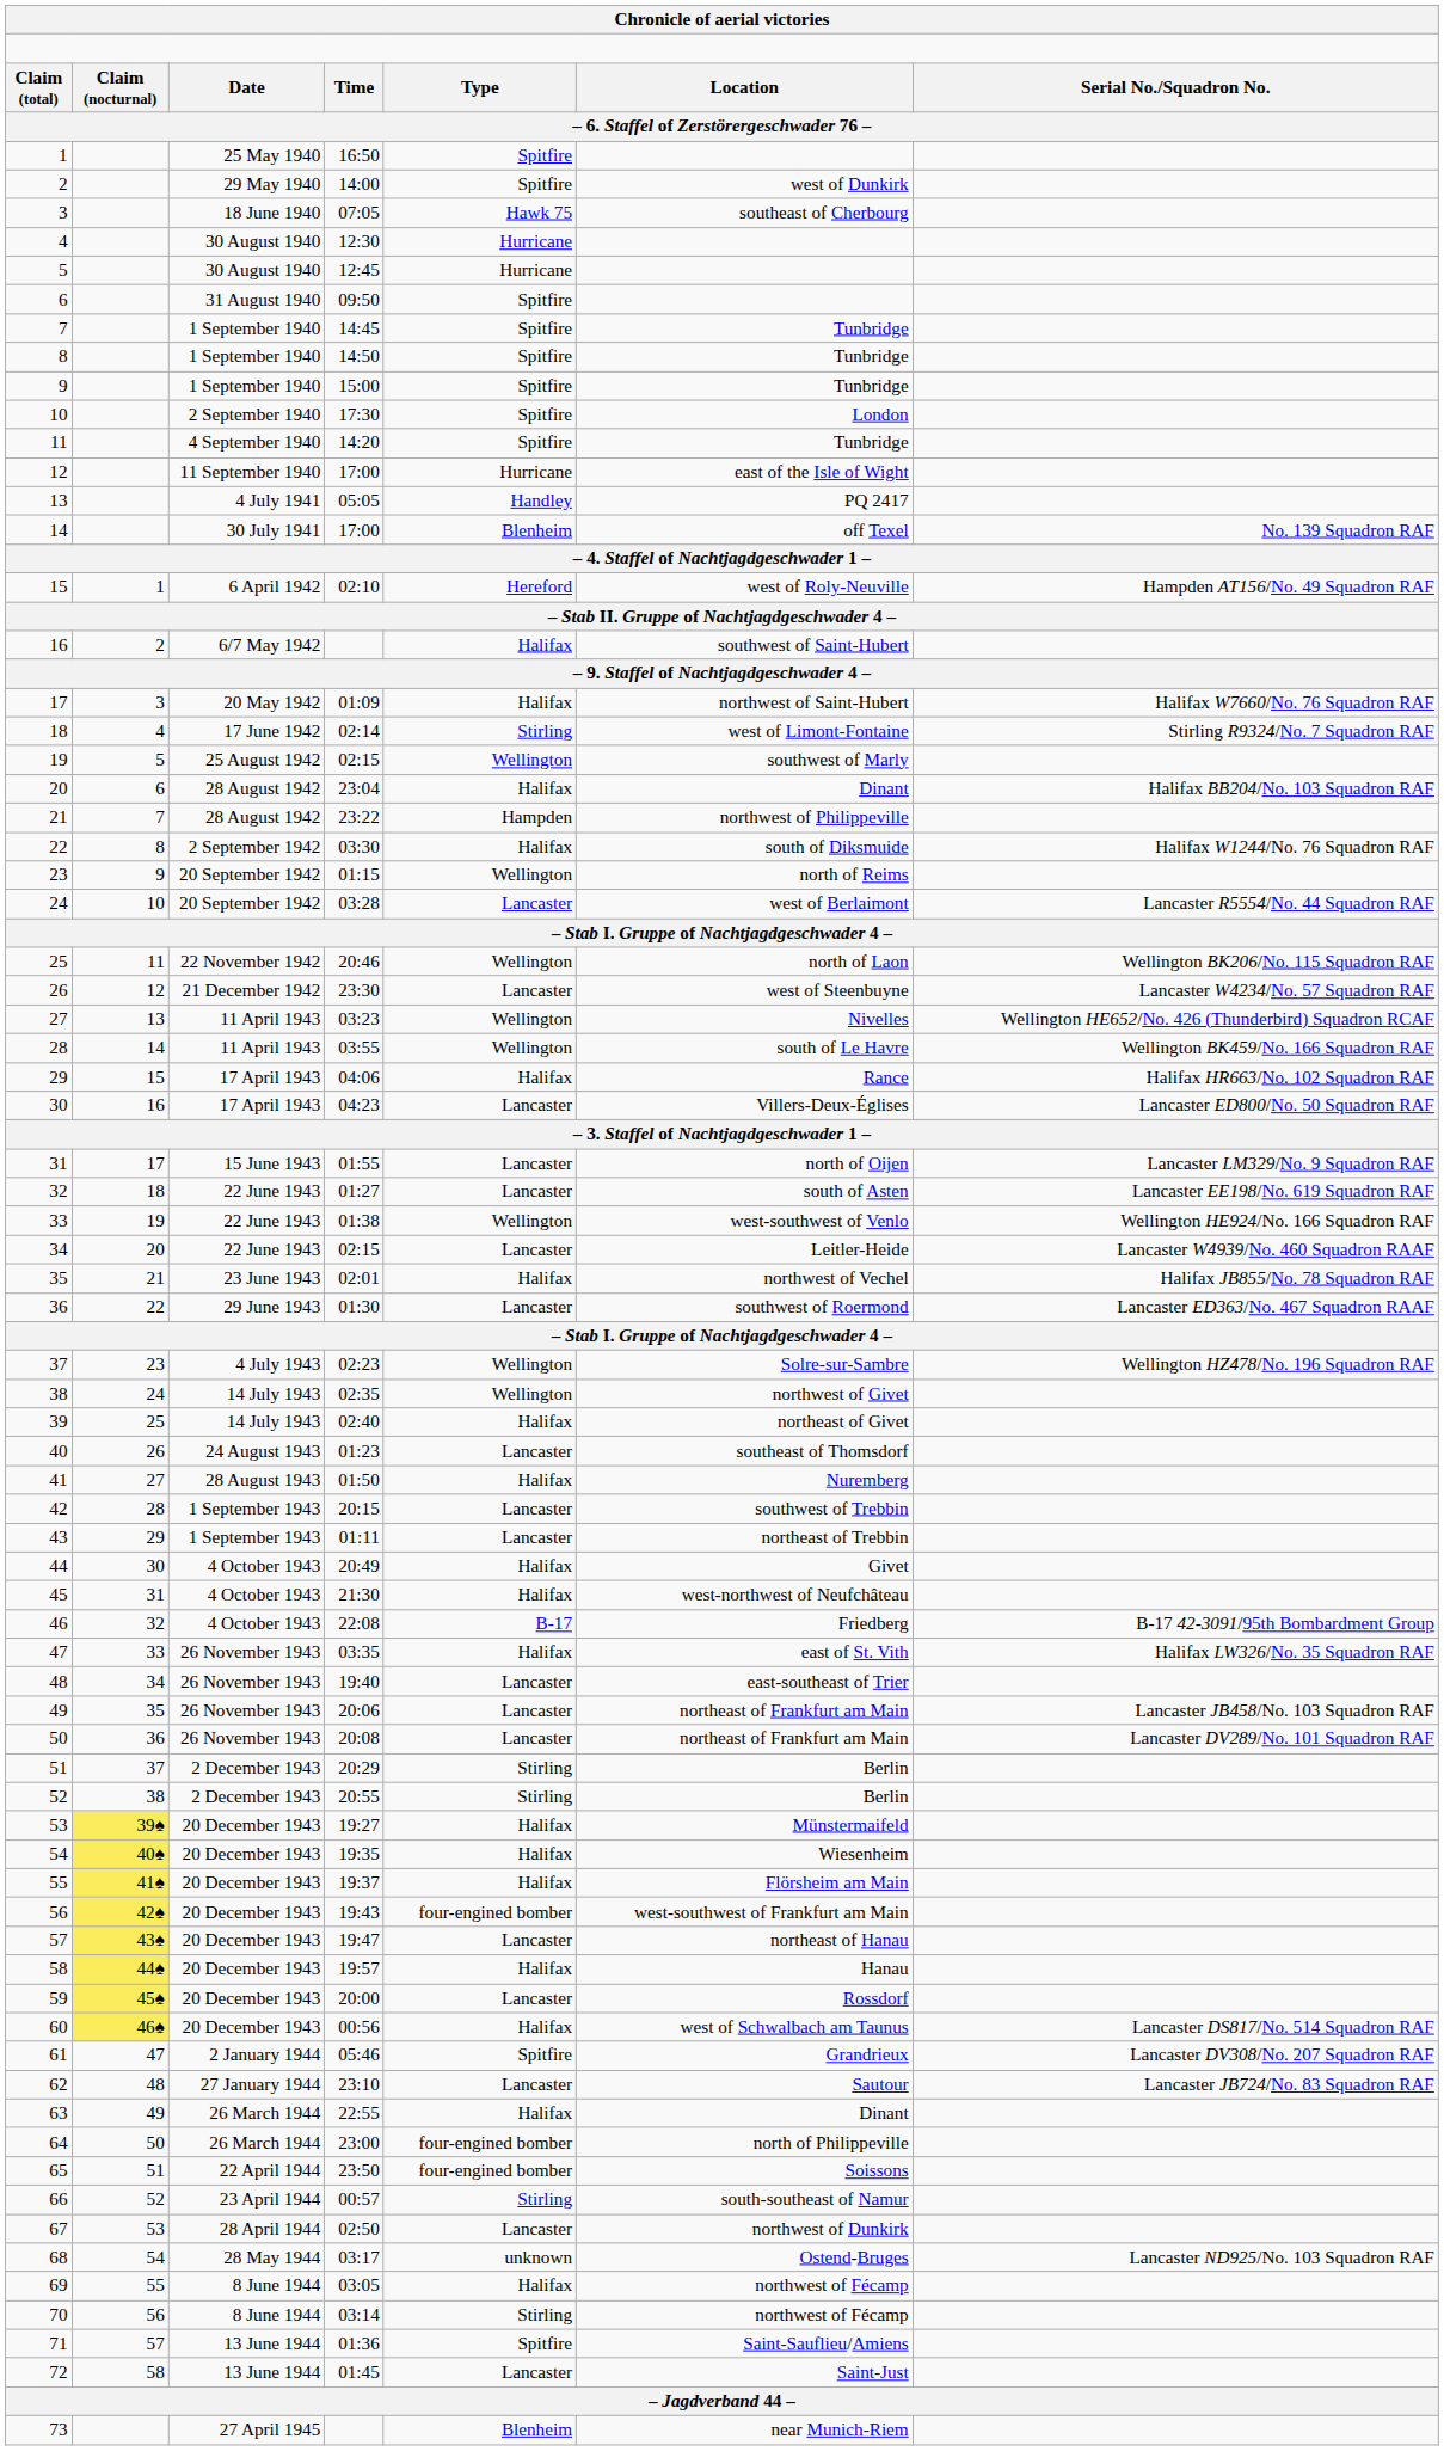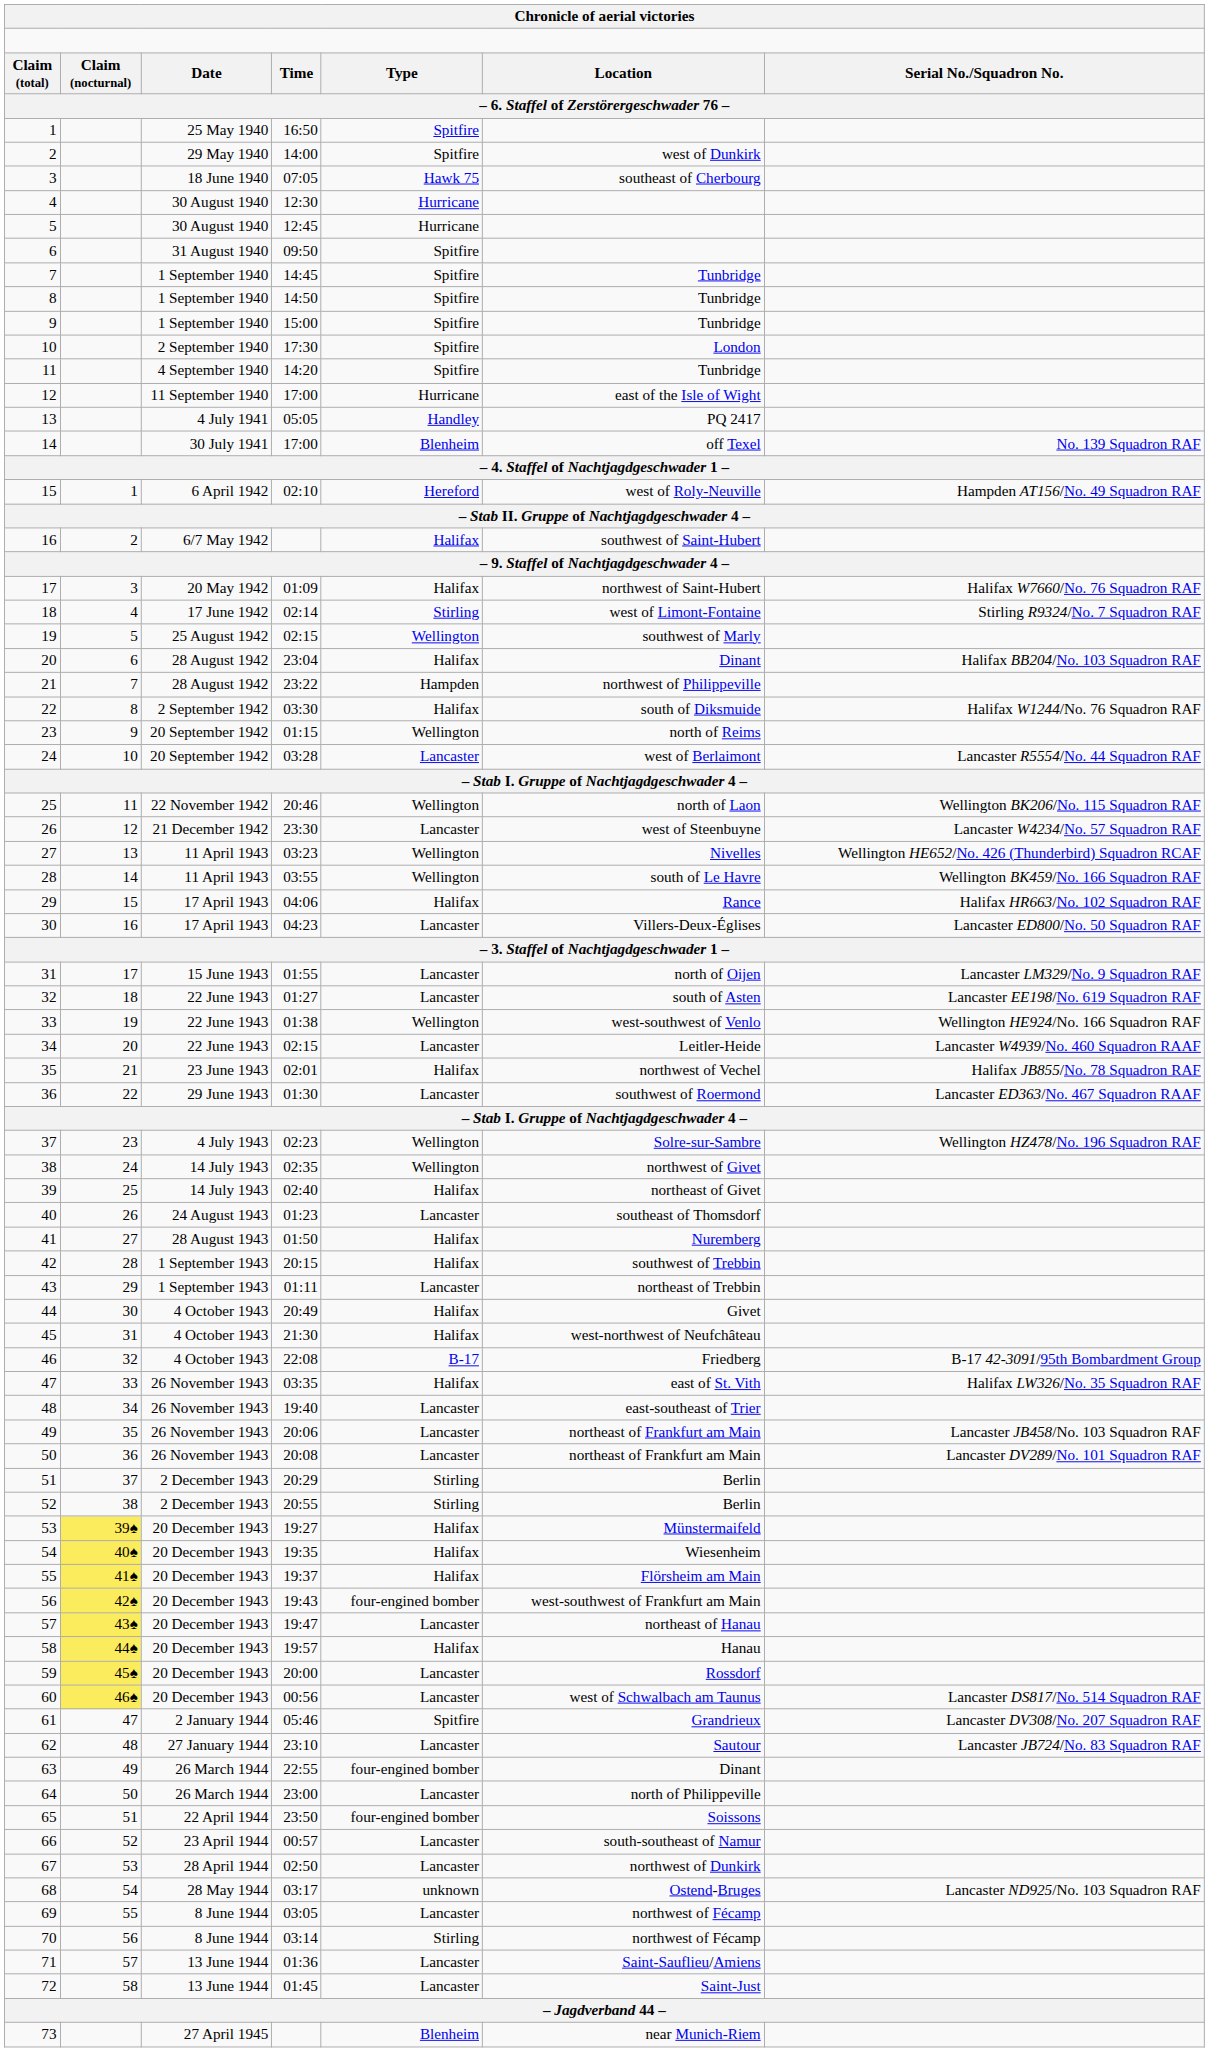42 | column 5: Lancaster -> Halifax
60 | column 5: Halifax -> Lancaster
63 | column 5: Halifax -> four-engined bomber
64 | column 5: four-engined bomber -> Lancaster
66 | column 5: Stirling -> Lancaster
69 | column 5: Halifax -> Lancaster
71 | column 5: Spitfire -> Lancaster
